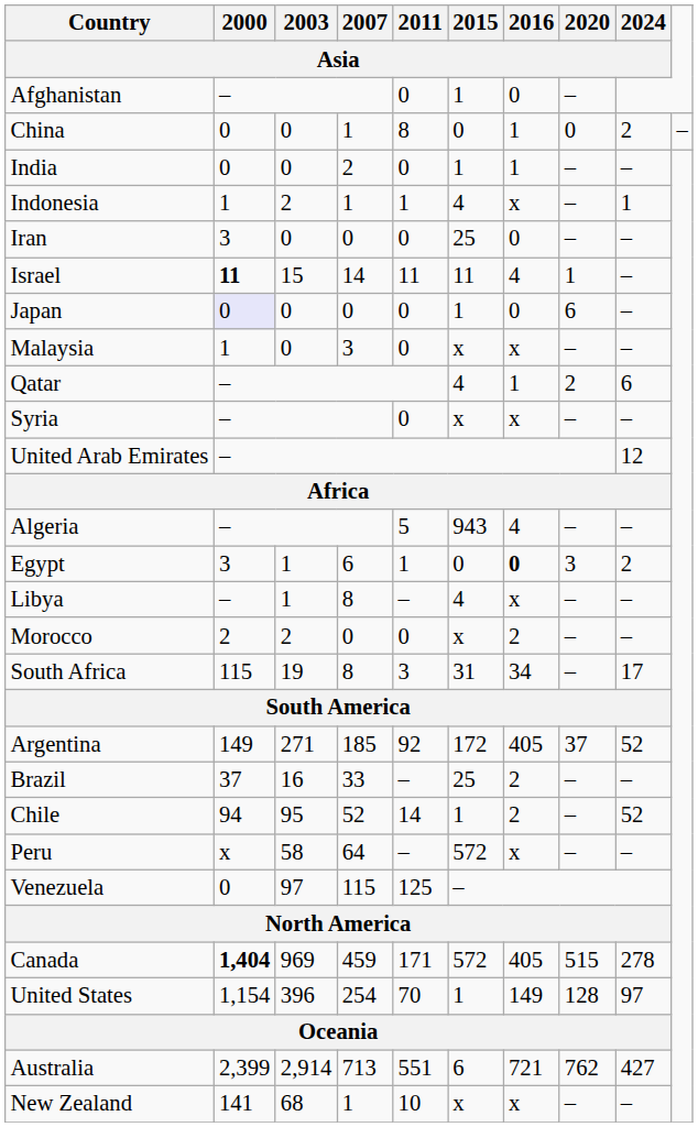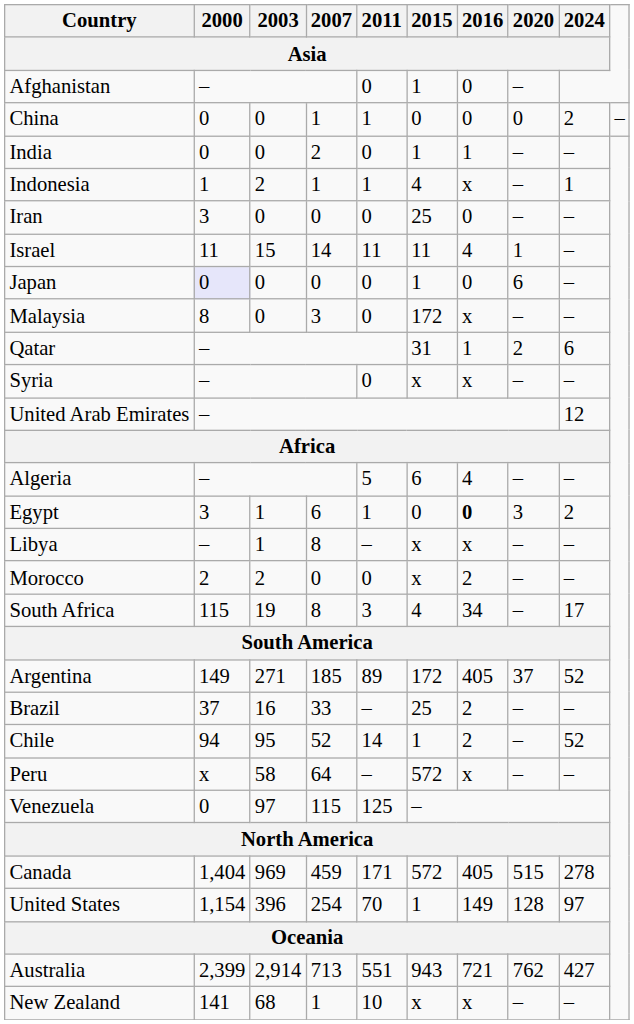China | 2011 / Asia: 8 -> 1
China | 2016 / Asia: 1 -> 0
Israel | 2000 / Asia: bold -> normal
Malaysia | 2000 / Asia: 1 -> 8
Malaysia | 2015 / Asia: x -> 172
Qatar | 2015 / Asia: 4 -> 31
Algeria | 2015 / Asia: 943 -> 6
Libya | 2015 / Asia: 4 -> x
South Africa | 2015 / Asia: 31 -> 4
Argentina | 2011 / Asia: 92 -> 89
Canada | 2000 / Asia: bold -> normal
Australia | 2015 / Asia: 6 -> 943
